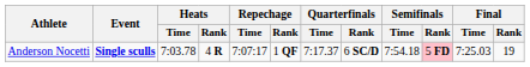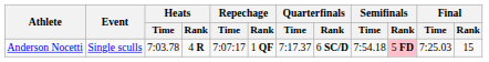Anderson Nocetti | Event: bold -> normal
Anderson Nocetti | Final / Rank: 19 -> 15
